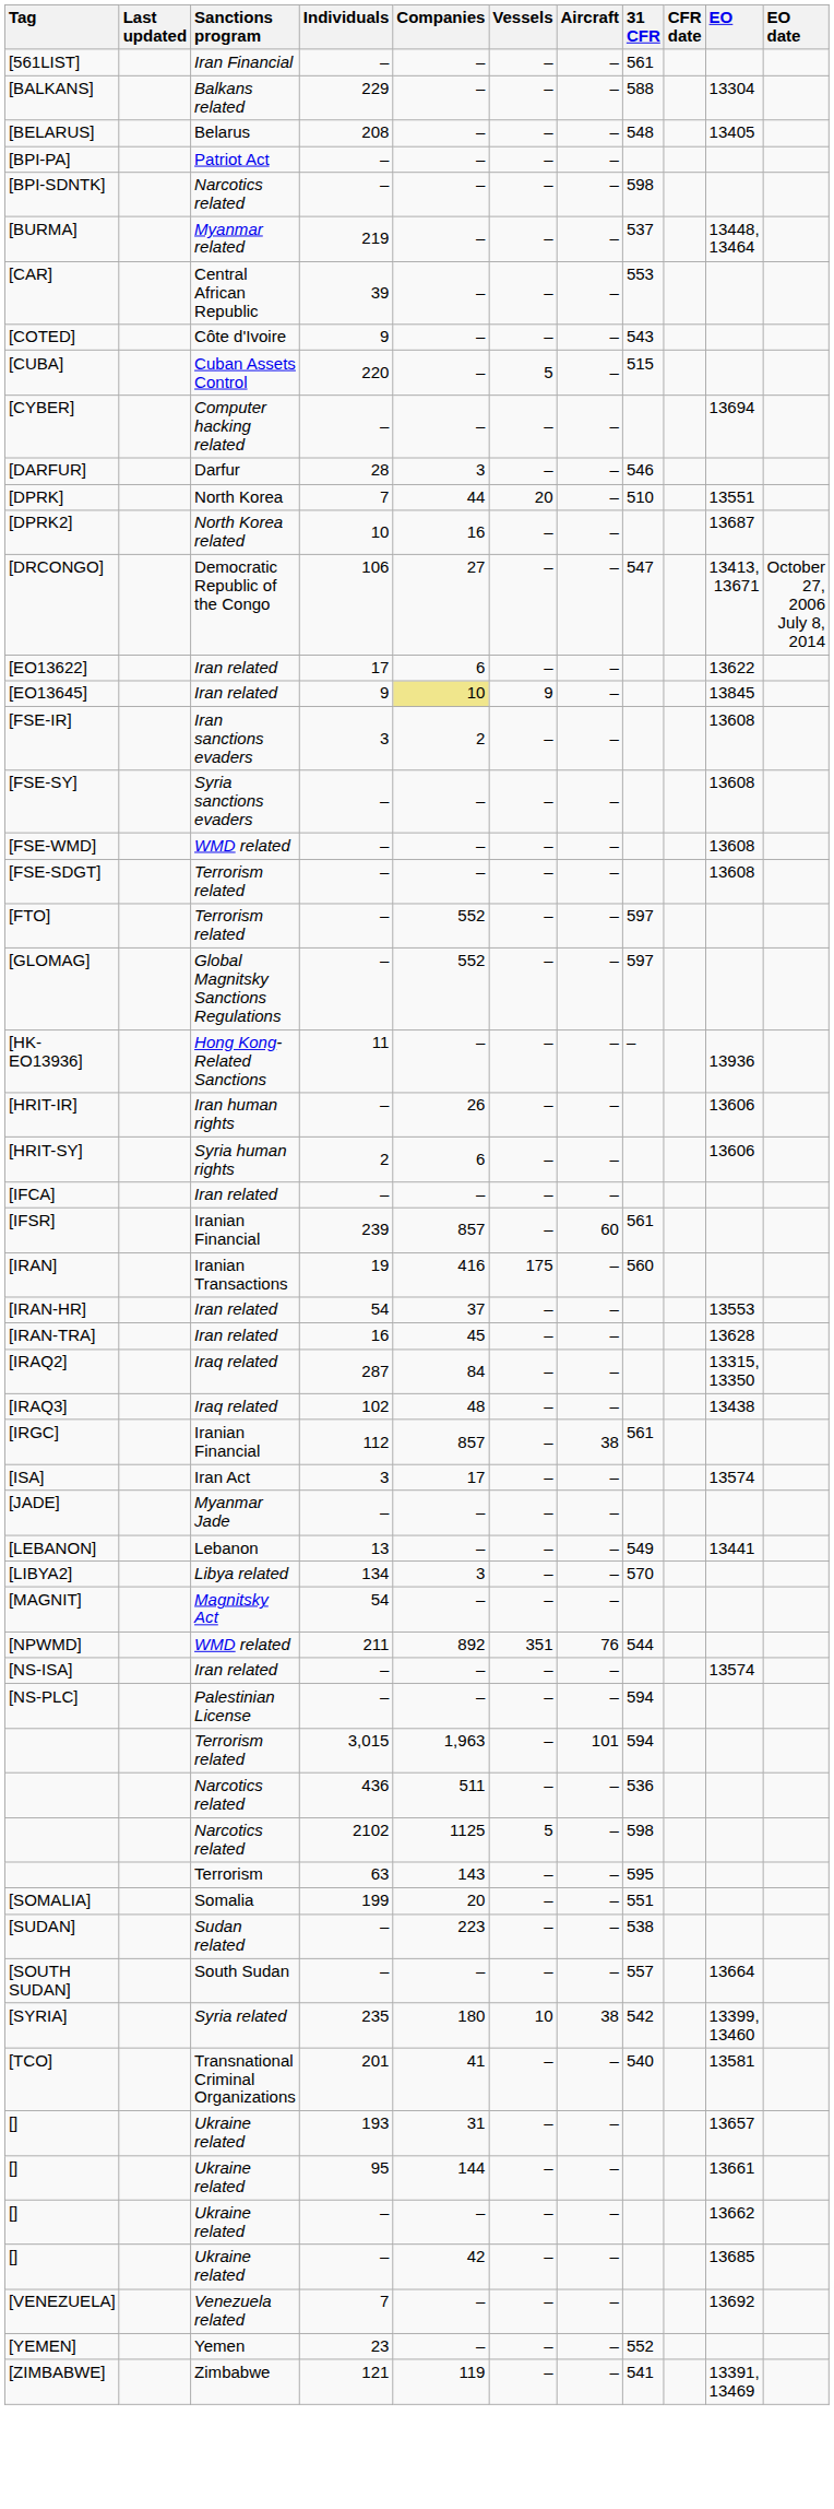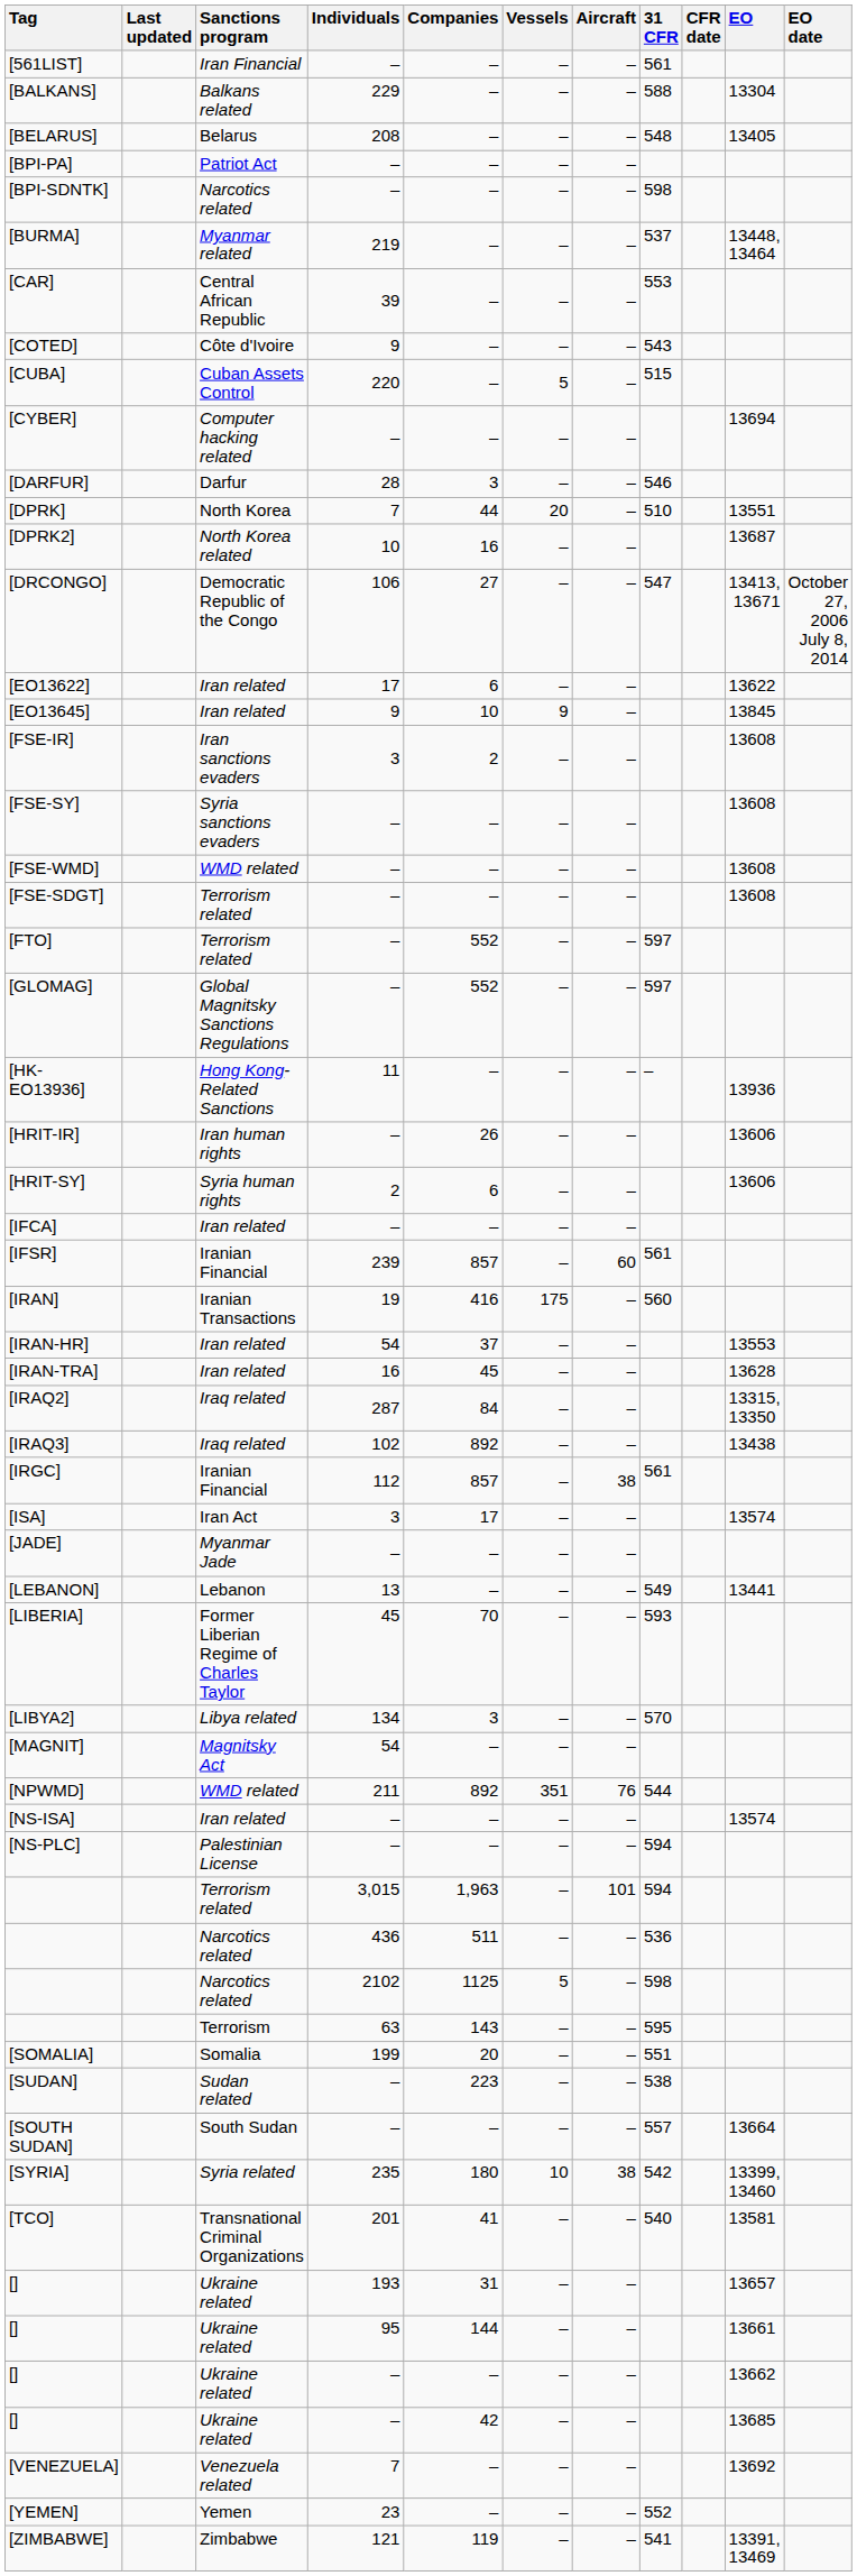[EO13645] | Companies: khaki background -> no background
[IRAQ3] | Companies: 48 -> 892
+ row: [LIBERIA] | Former Liberian Regime of Charles Taylor | 45 | 70 | – | – | 593
